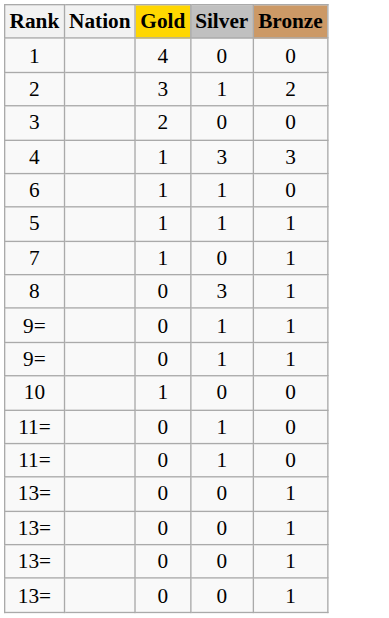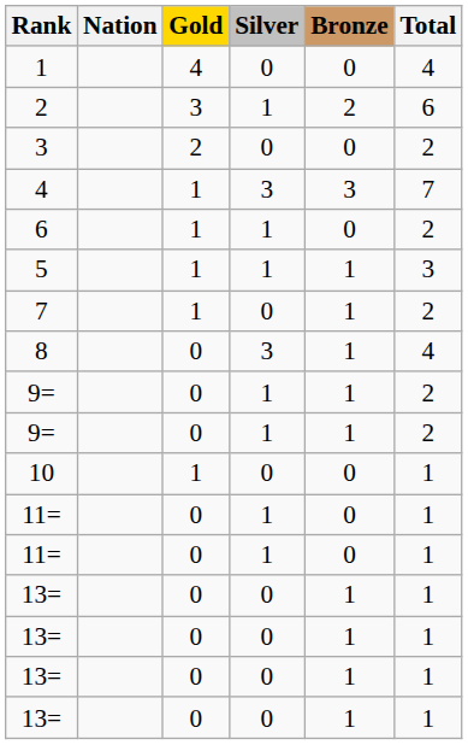+ column: Total | 4 | 6 | 2 | 7 | 2 | 3 | 2 | 4 | 2 | 2 | 1 | 1 | 1 | 1 | 1 | 1 | 1
